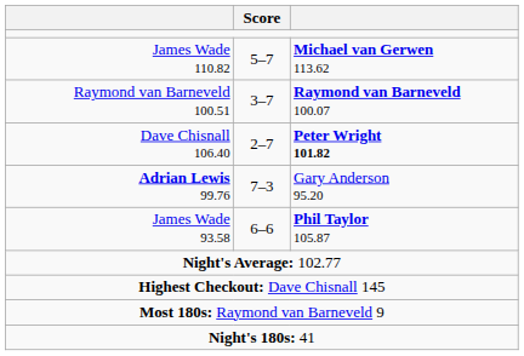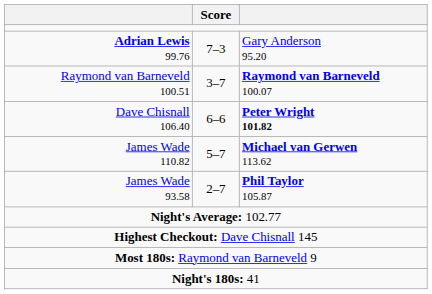rows swapped: James Wade 110.82 <-> Adrian Lewis 99.76
Dave Chisnall 106.40 | Score: 2–7 -> 6–6
James Wade 93.58 | Score: 6–6 -> 2–7
